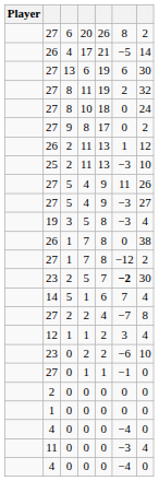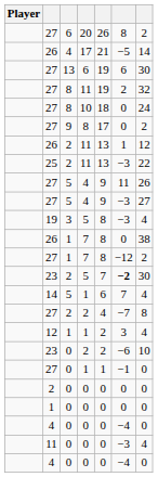25 / 11 | column 7: 10 -> 22
